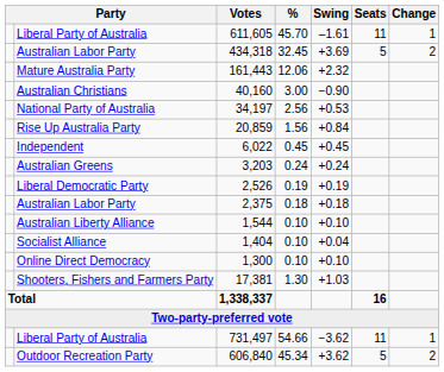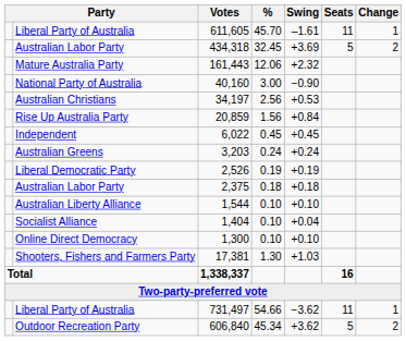40,160 | column 2: Australian Christians -> National Party of Australia
34,197 | column 2: National Party of Australia -> Australian Christians
